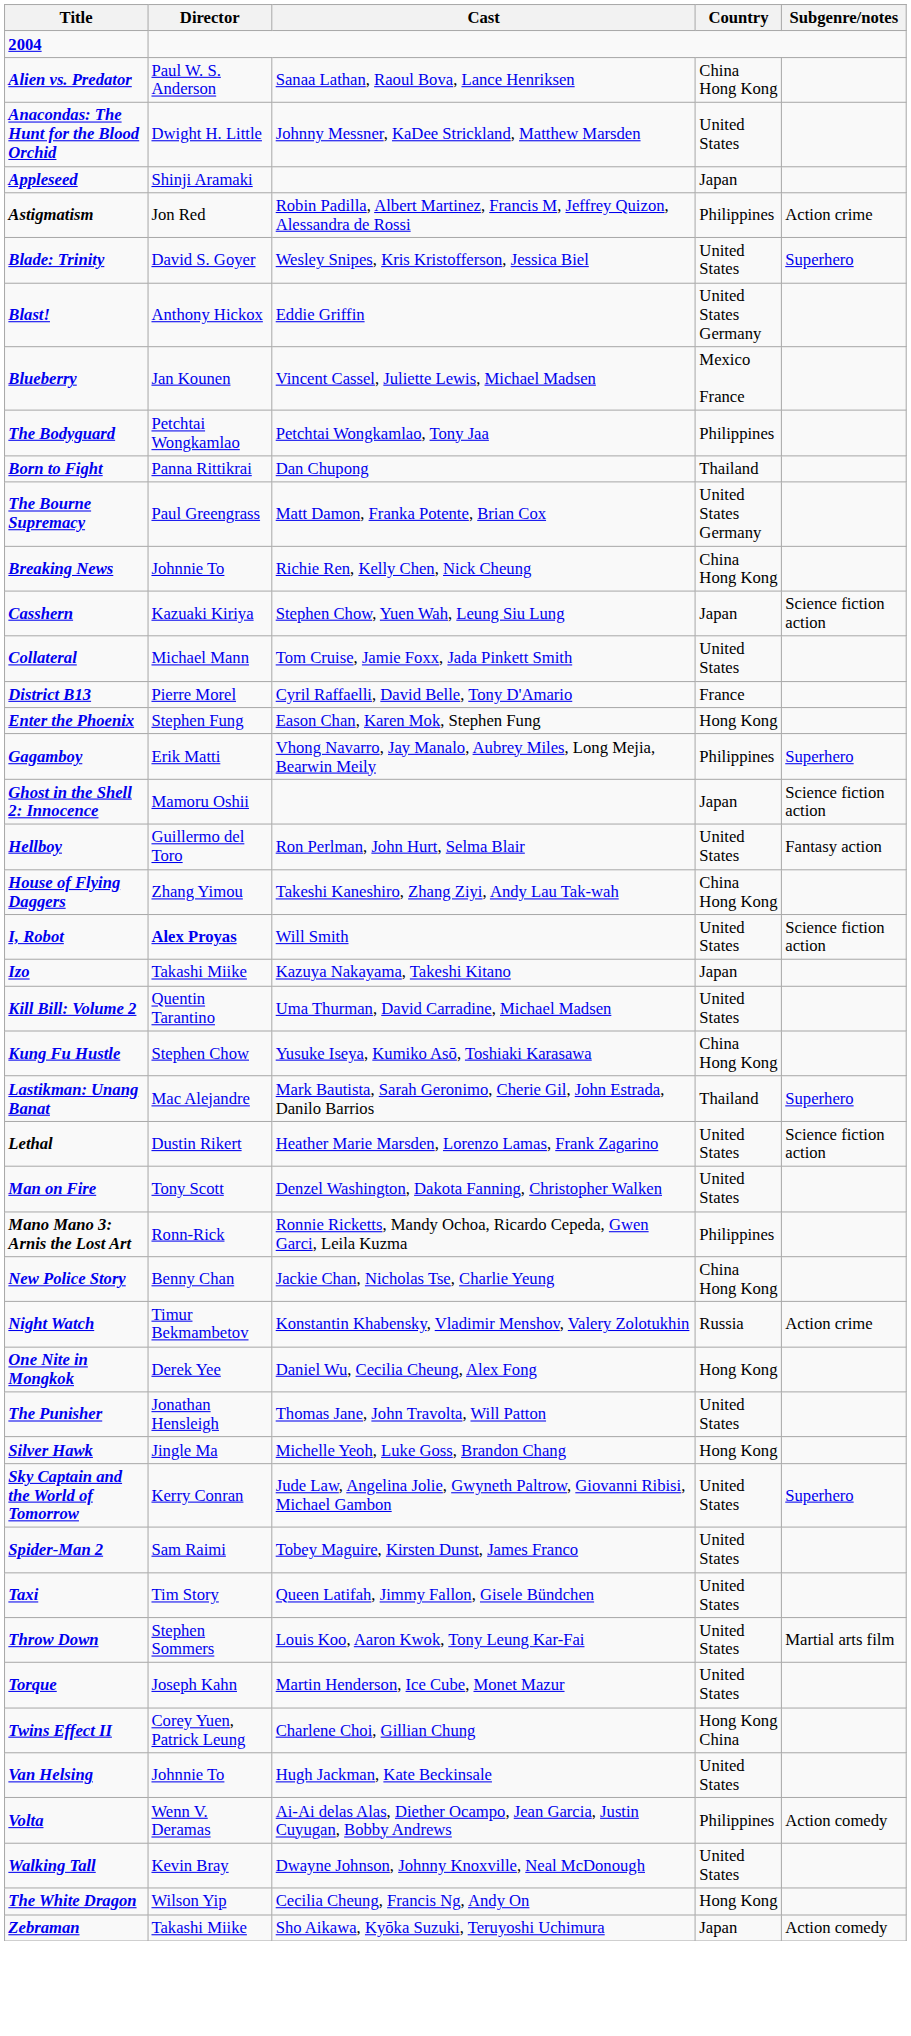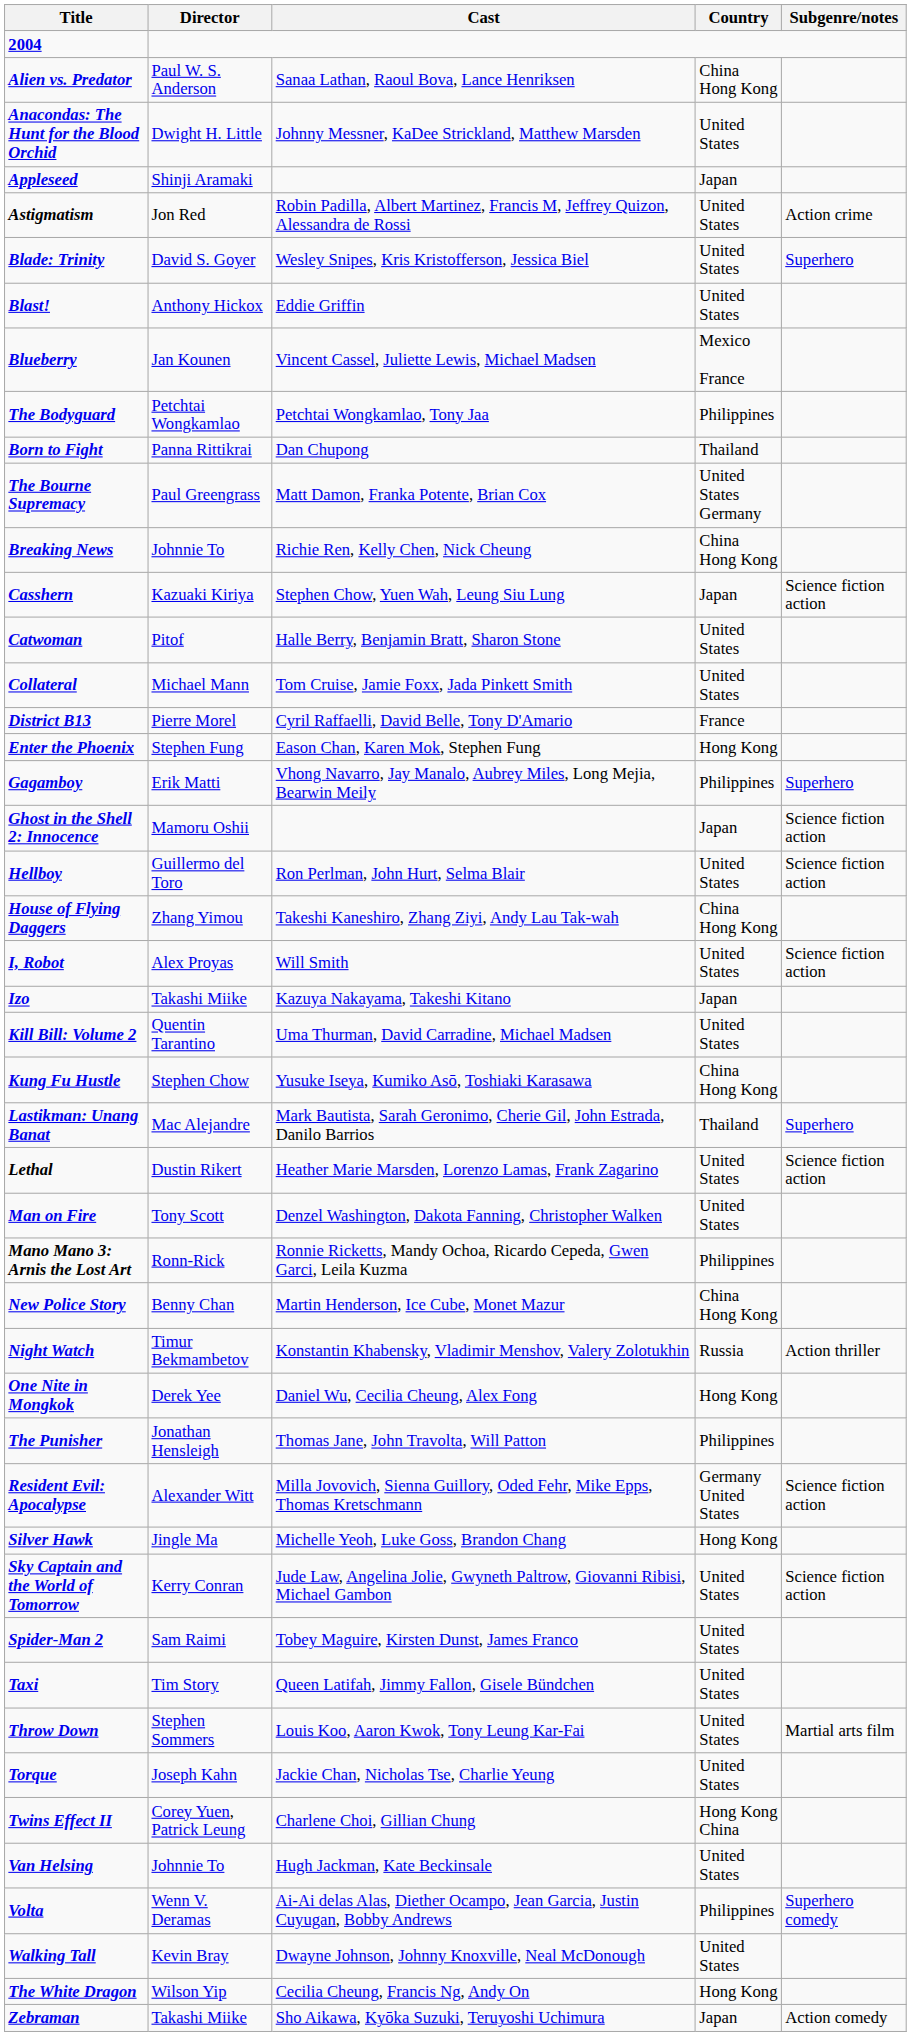Astigmatism | Country: Philippines -> United States
Blast! | Country: United States Germany -> United States
+ row: Catwoman | Pitof | Halle Berry, Benjamin Bratt, Sharon Stone | United States
Hellboy | Subgenre/notes: Fantasy action -> Science fiction action
I, Robot | Director: bold -> normal
New Police Story | Cast: Jackie Chan, Nicholas Tse, Charlie Yeung -> Martin Henderson, Ice Cube, Monet Mazur
Night Watch | Subgenre/notes: Action crime -> Action thriller
The Punisher | Country: United States -> Philippines
+ row: Resident Evil: Apocalypse | Alexander Witt | Milla Jovovich, Sienna Guillory, Oded Fehr, Mike Epps, Thomas Kretschmann | Germany United States | Science fiction action
Sky Captain and the World of Tomorrow | Subgenre/notes: Superhero -> Science fiction action
Torque | Cast: Martin Henderson, Ice Cube, Monet Mazur -> Jackie Chan, Nicholas Tse, Charlie Yeung
Volta | Subgenre/notes: Action comedy -> Superhero comedy
